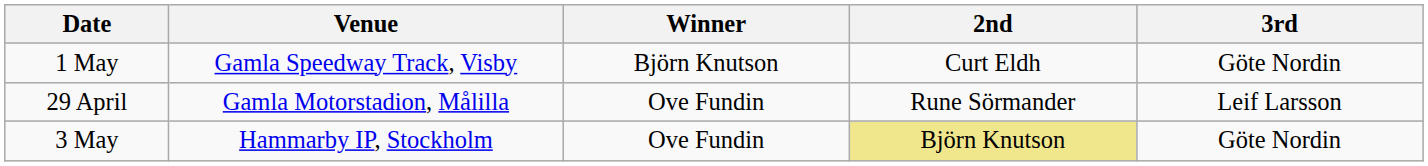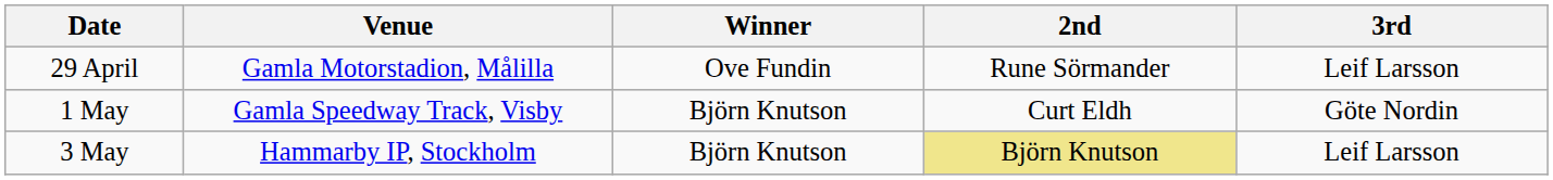rows swapped: 29 April <-> 1 May
3 May | Winner: Ove Fundin -> Björn Knutson
3 May | 3rd: Göte Nordin -> Leif Larsson
